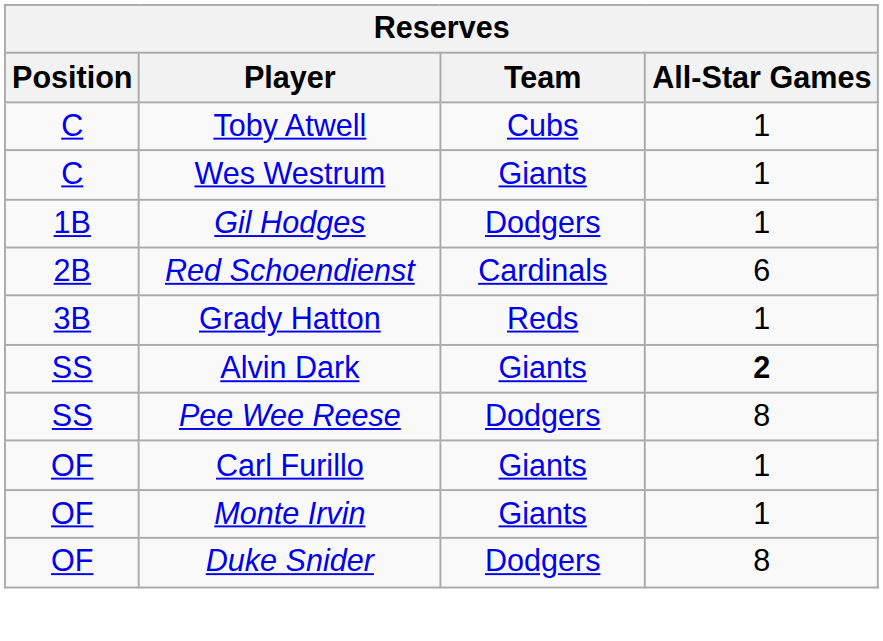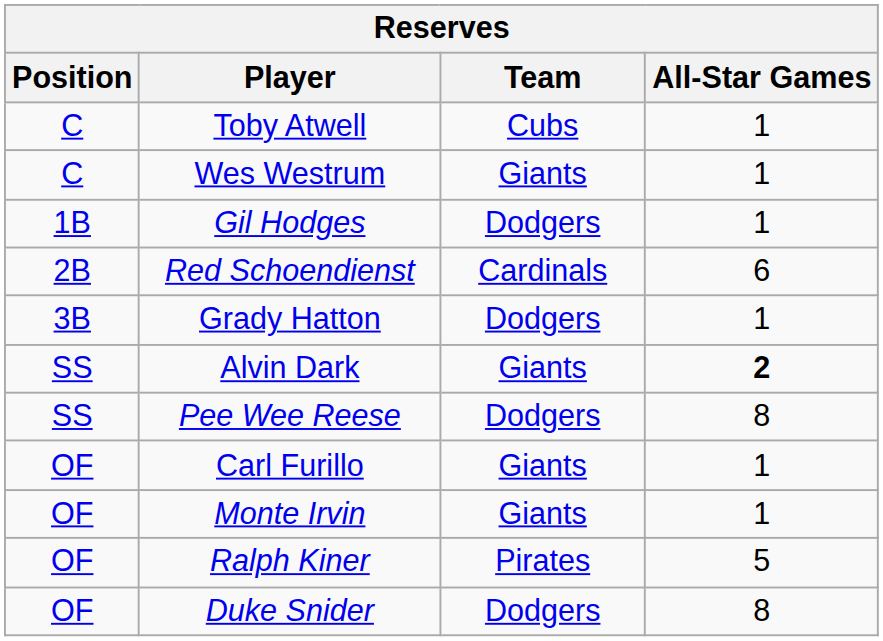Grady Hatton | Team: Reds -> Dodgers
+ row: OF | Ralph Kiner | Pirates | 5
